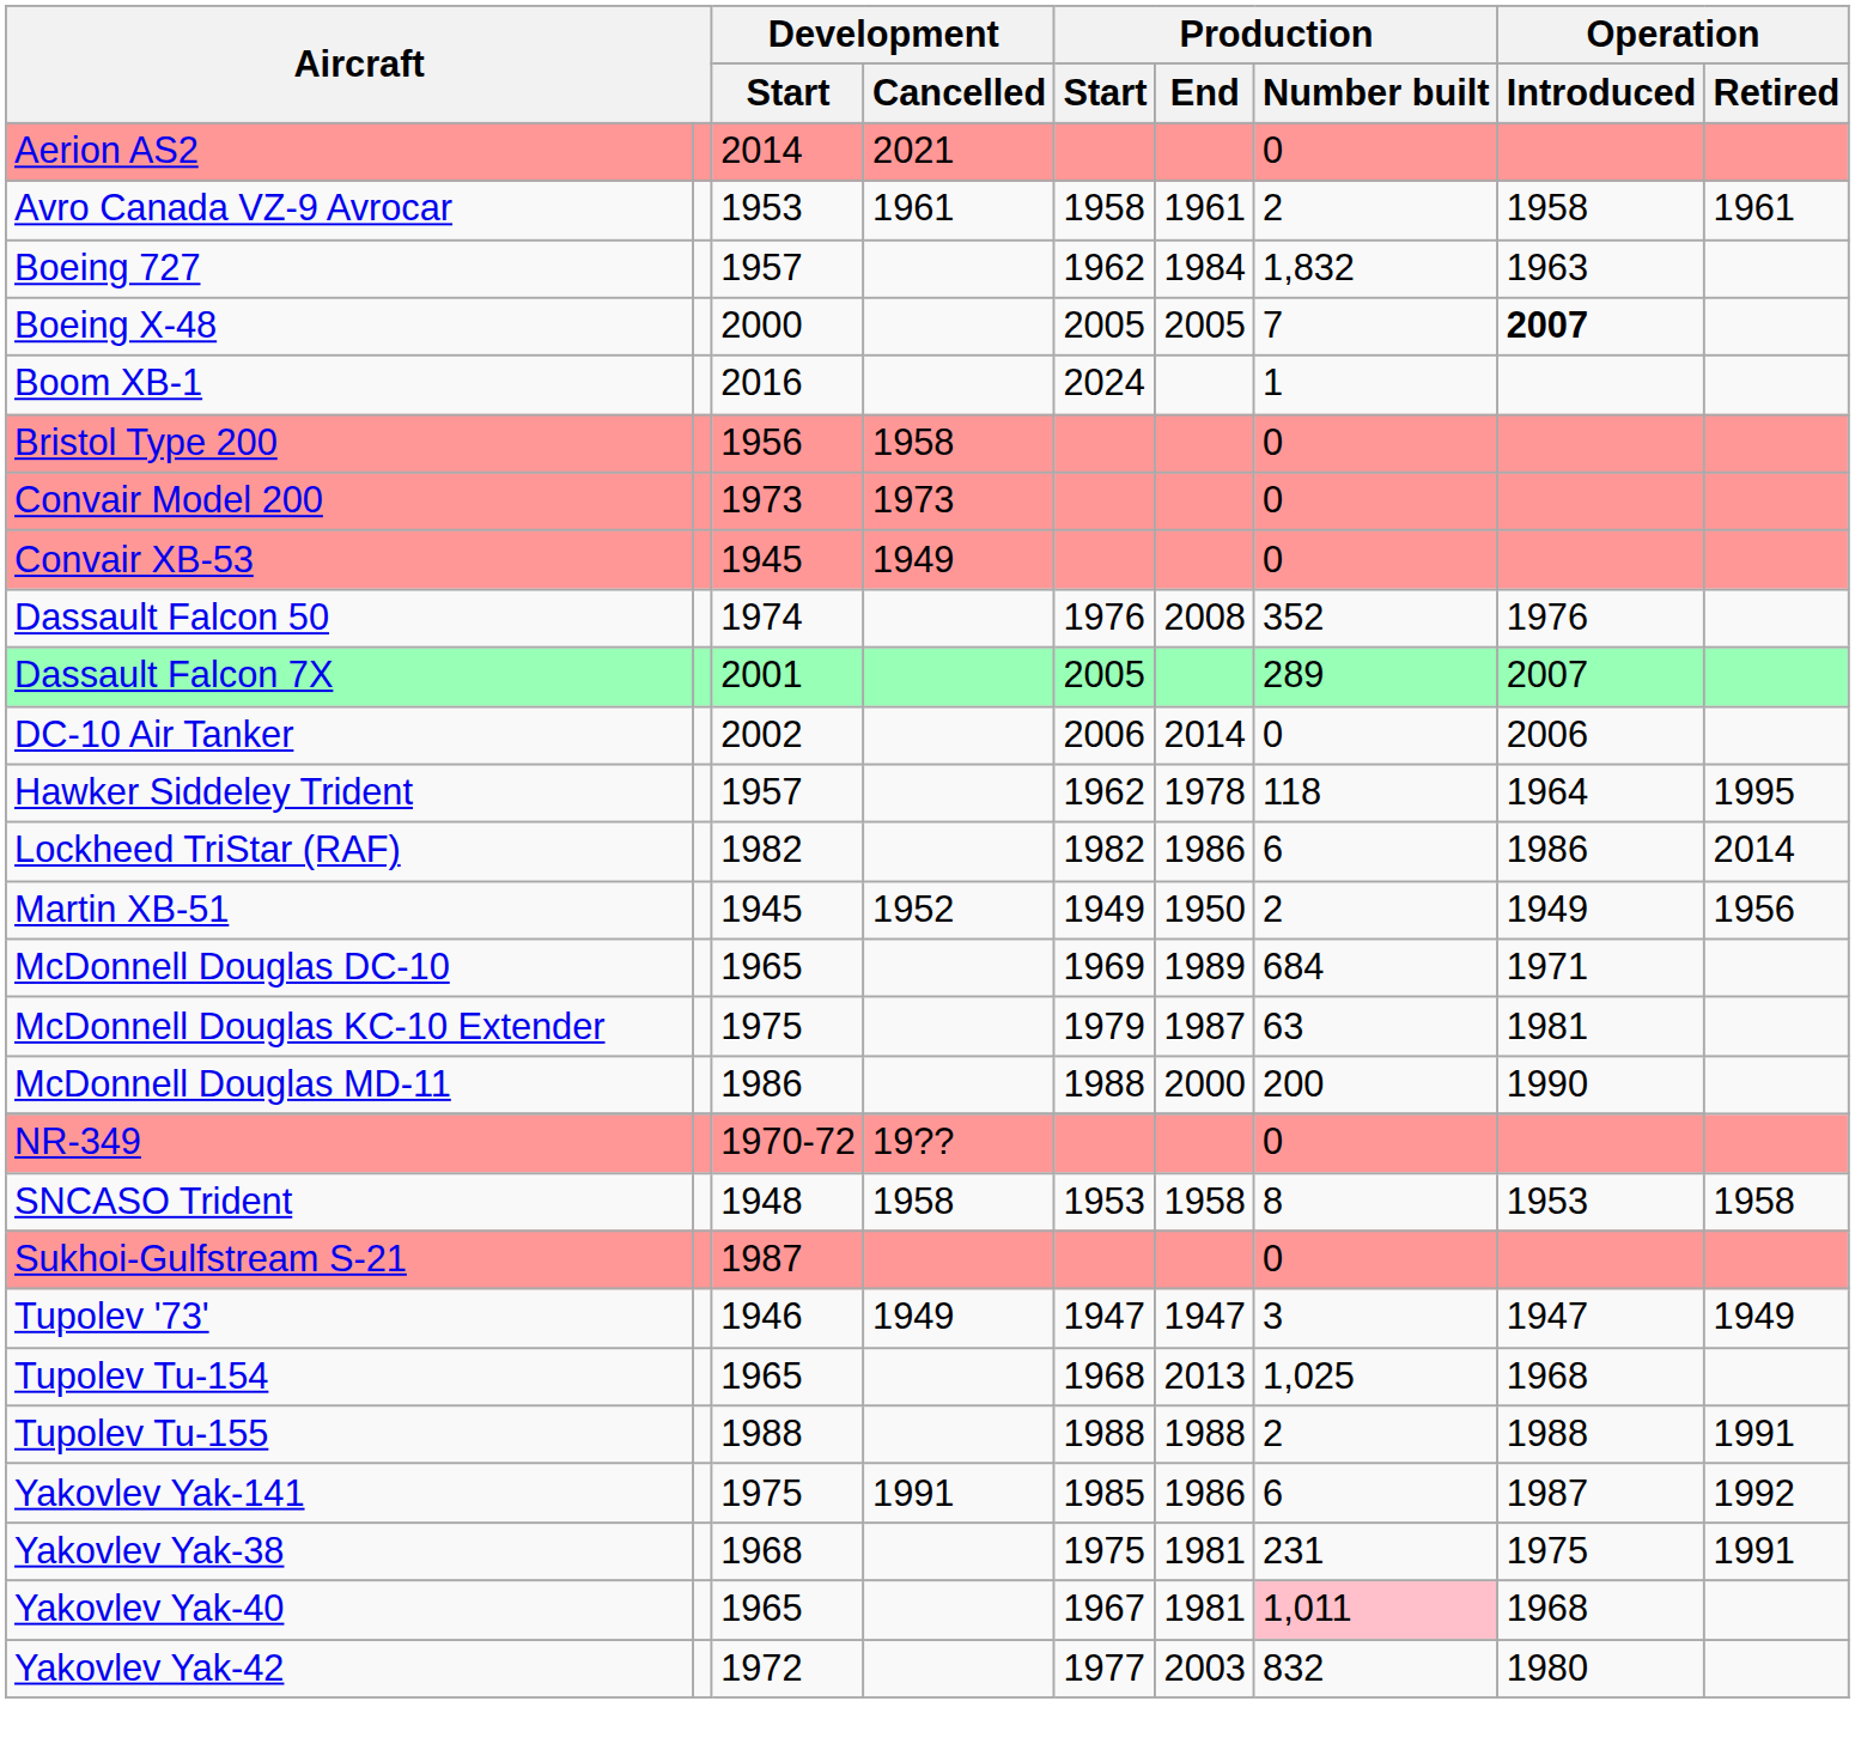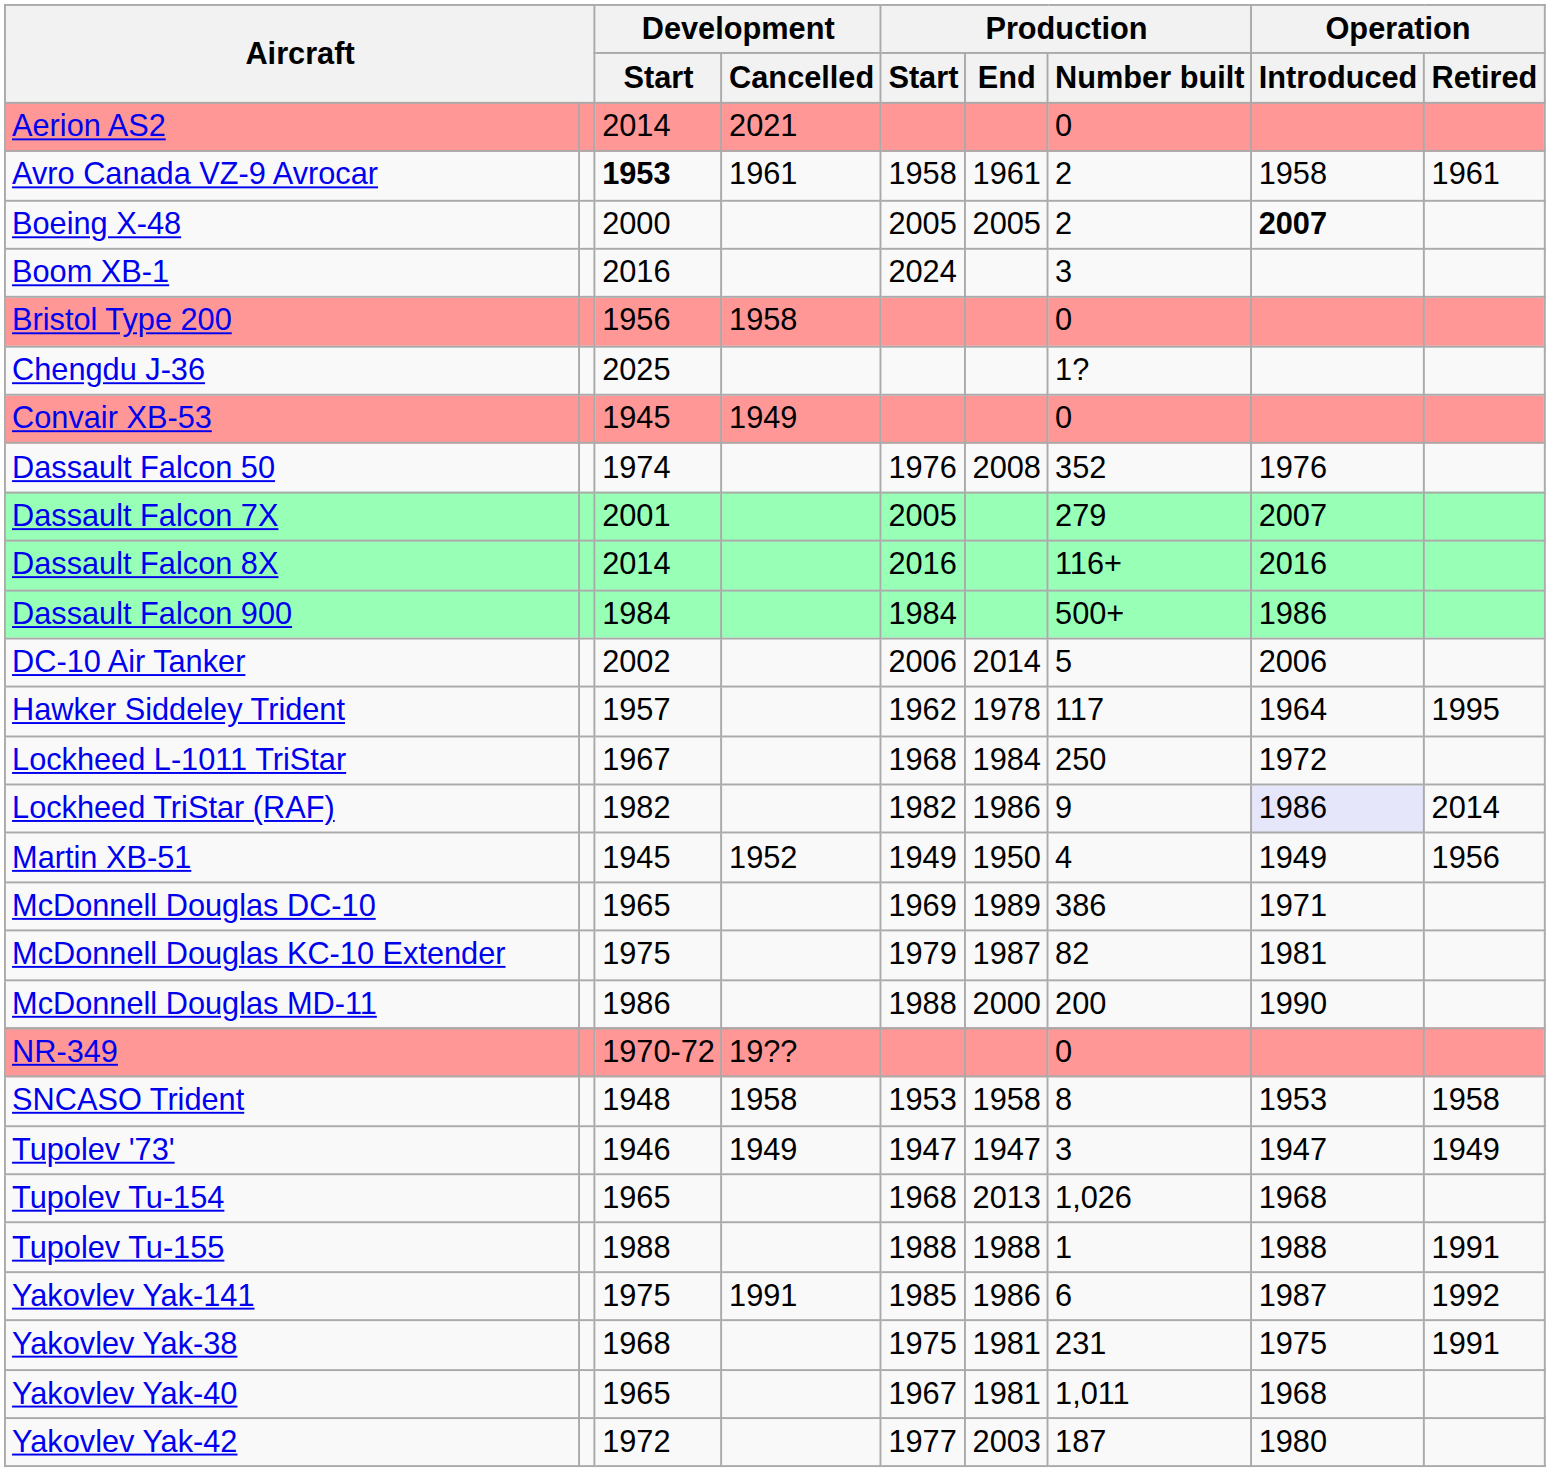Avro Canada VZ-9 Avrocar | Development / Start: normal -> bold
- row: Boeing 727 | 1957 | 1962 | 1984 | 1,832 | 1963
Boeing X-48 | Production / Number built: 7 -> 2
Boom XB-1 | Production / Number built: 1 -> 3
+ row: Chengdu J-36 | 2025 | 1?
- row: Convair Model 200 | 1973 | 1973 | 0
Dassault Falcon 7X | Production / Number built: 289 -> 279
+ row: Dassault Falcon 8X | 2014 | 2016 | 116+ | 2016
+ row: Dassault Falcon 900 | 1984 | 1984 | 500+ | 1986
DC-10 Air Tanker | Production / Number built: 0 -> 5
Hawker Siddeley Trident | Production / Number built: 118 -> 117
+ row: Lockheed L-1011 TriStar | 1967 | 1968 | 1984 | 250 | 1972
Lockheed TriStar (RAF) | Production / Number built: 6 -> 9
Lockheed TriStar (RAF) | Operation / Introduced: no background -> lavender background
Martin XB-51 | Production / Number built: 2 -> 4
McDonnell Douglas DC-10 | Production / Number built: 684 -> 386
McDonnell Douglas KC-10 Extender | Production / Number built: 63 -> 82
- row: Sukhoi-Gulfstream S-21 | 1987 | 0
Tupolev Tu-154 | Production / Number built: 1,025 -> 1,026
Tupolev Tu-155 | Production / Number built: 2 -> 1
Yakovlev Yak-40 | Production / Number built: pink background -> no background
Yakovlev Yak-42 | Production / Number built: 832 -> 187
